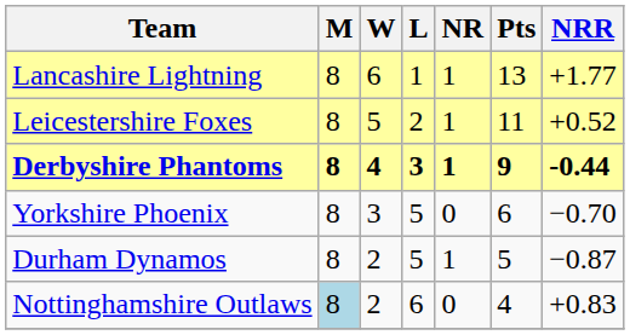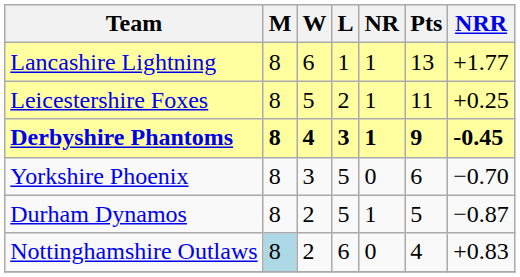Leicestershire Foxes | NRR: +0.52 -> +0.25
Derbyshire Phantoms | NRR: -0.44 -> -0.45
